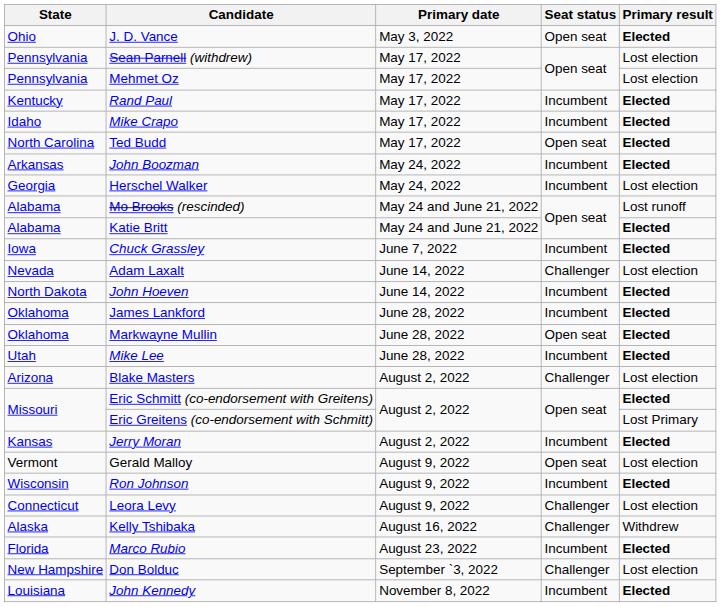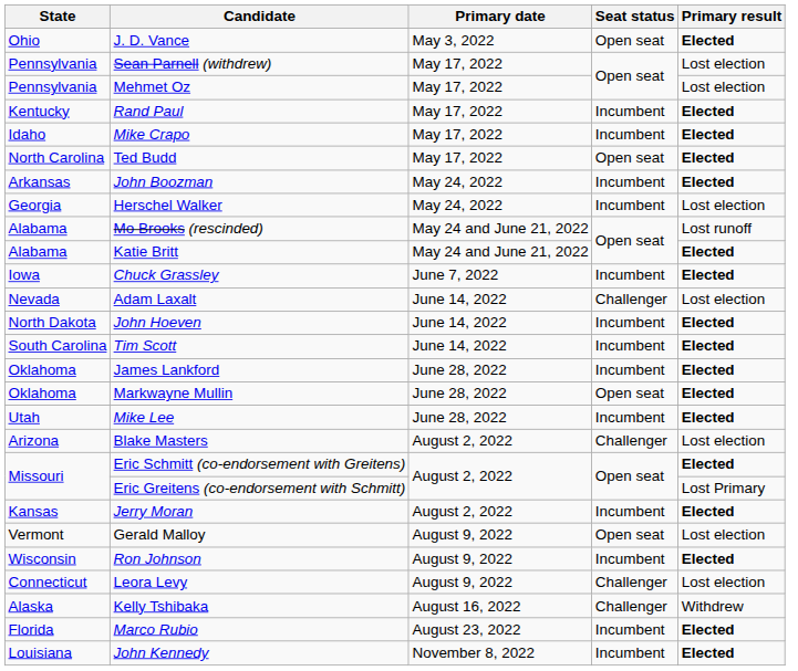+ row: South Carolina | Tim Scott | June 14, 2022 | Incumbent | Elected
- row: New Hampshire | Don Bolduc | September `3, 2022 | Challenger | Lost election
